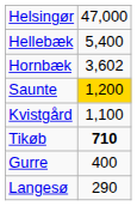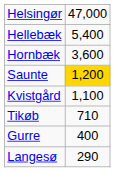Hornbæk | column 2: 3,602 -> 3,600
Tikøb | column 2: bold -> normal
